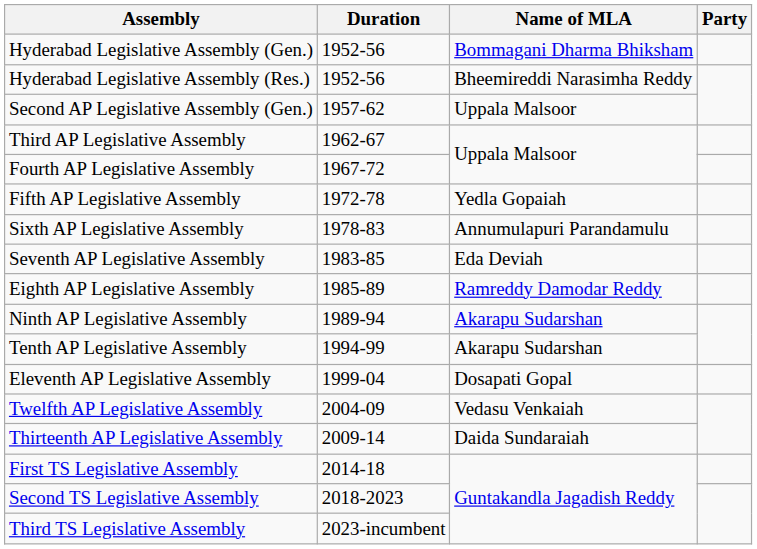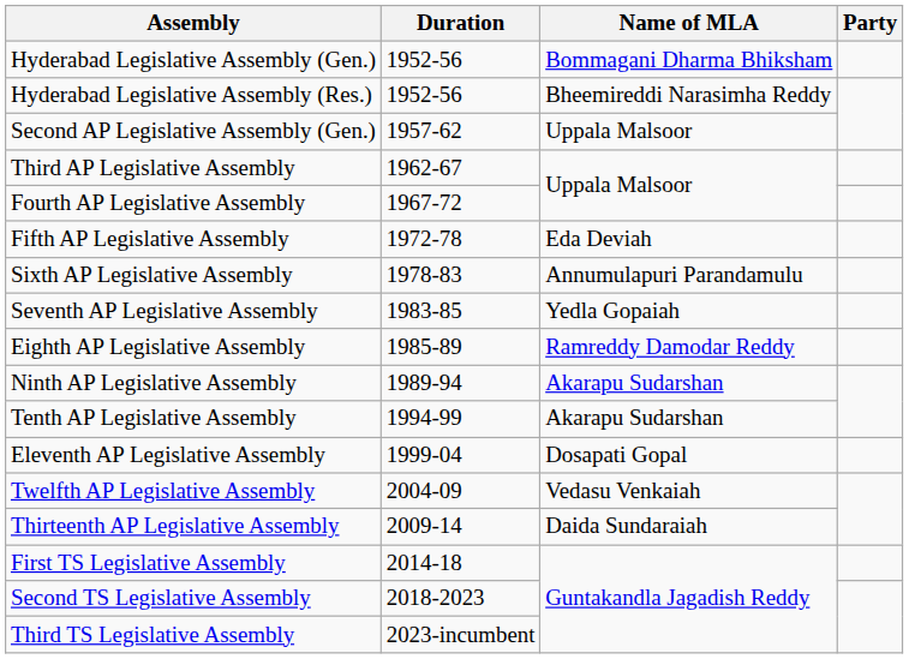Fifth AP Legislative Assembly | Name of MLA: Yedla Gopaiah -> Eda Deviah
Seventh AP Legislative Assembly | Name of MLA: Eda Deviah -> Yedla Gopaiah
